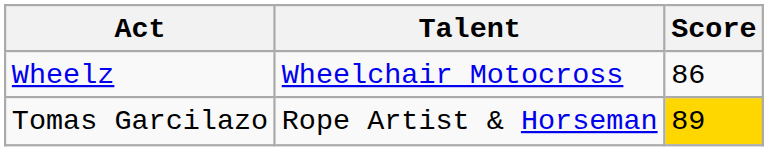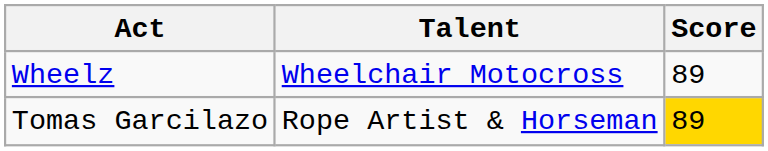Wheelz | Score: 86 -> 89
